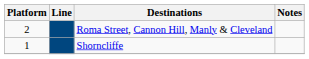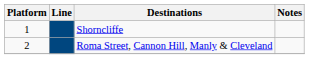rows swapped: Shorncliffe <-> Roma Street, Cannon Hill, Manly & Cleveland
